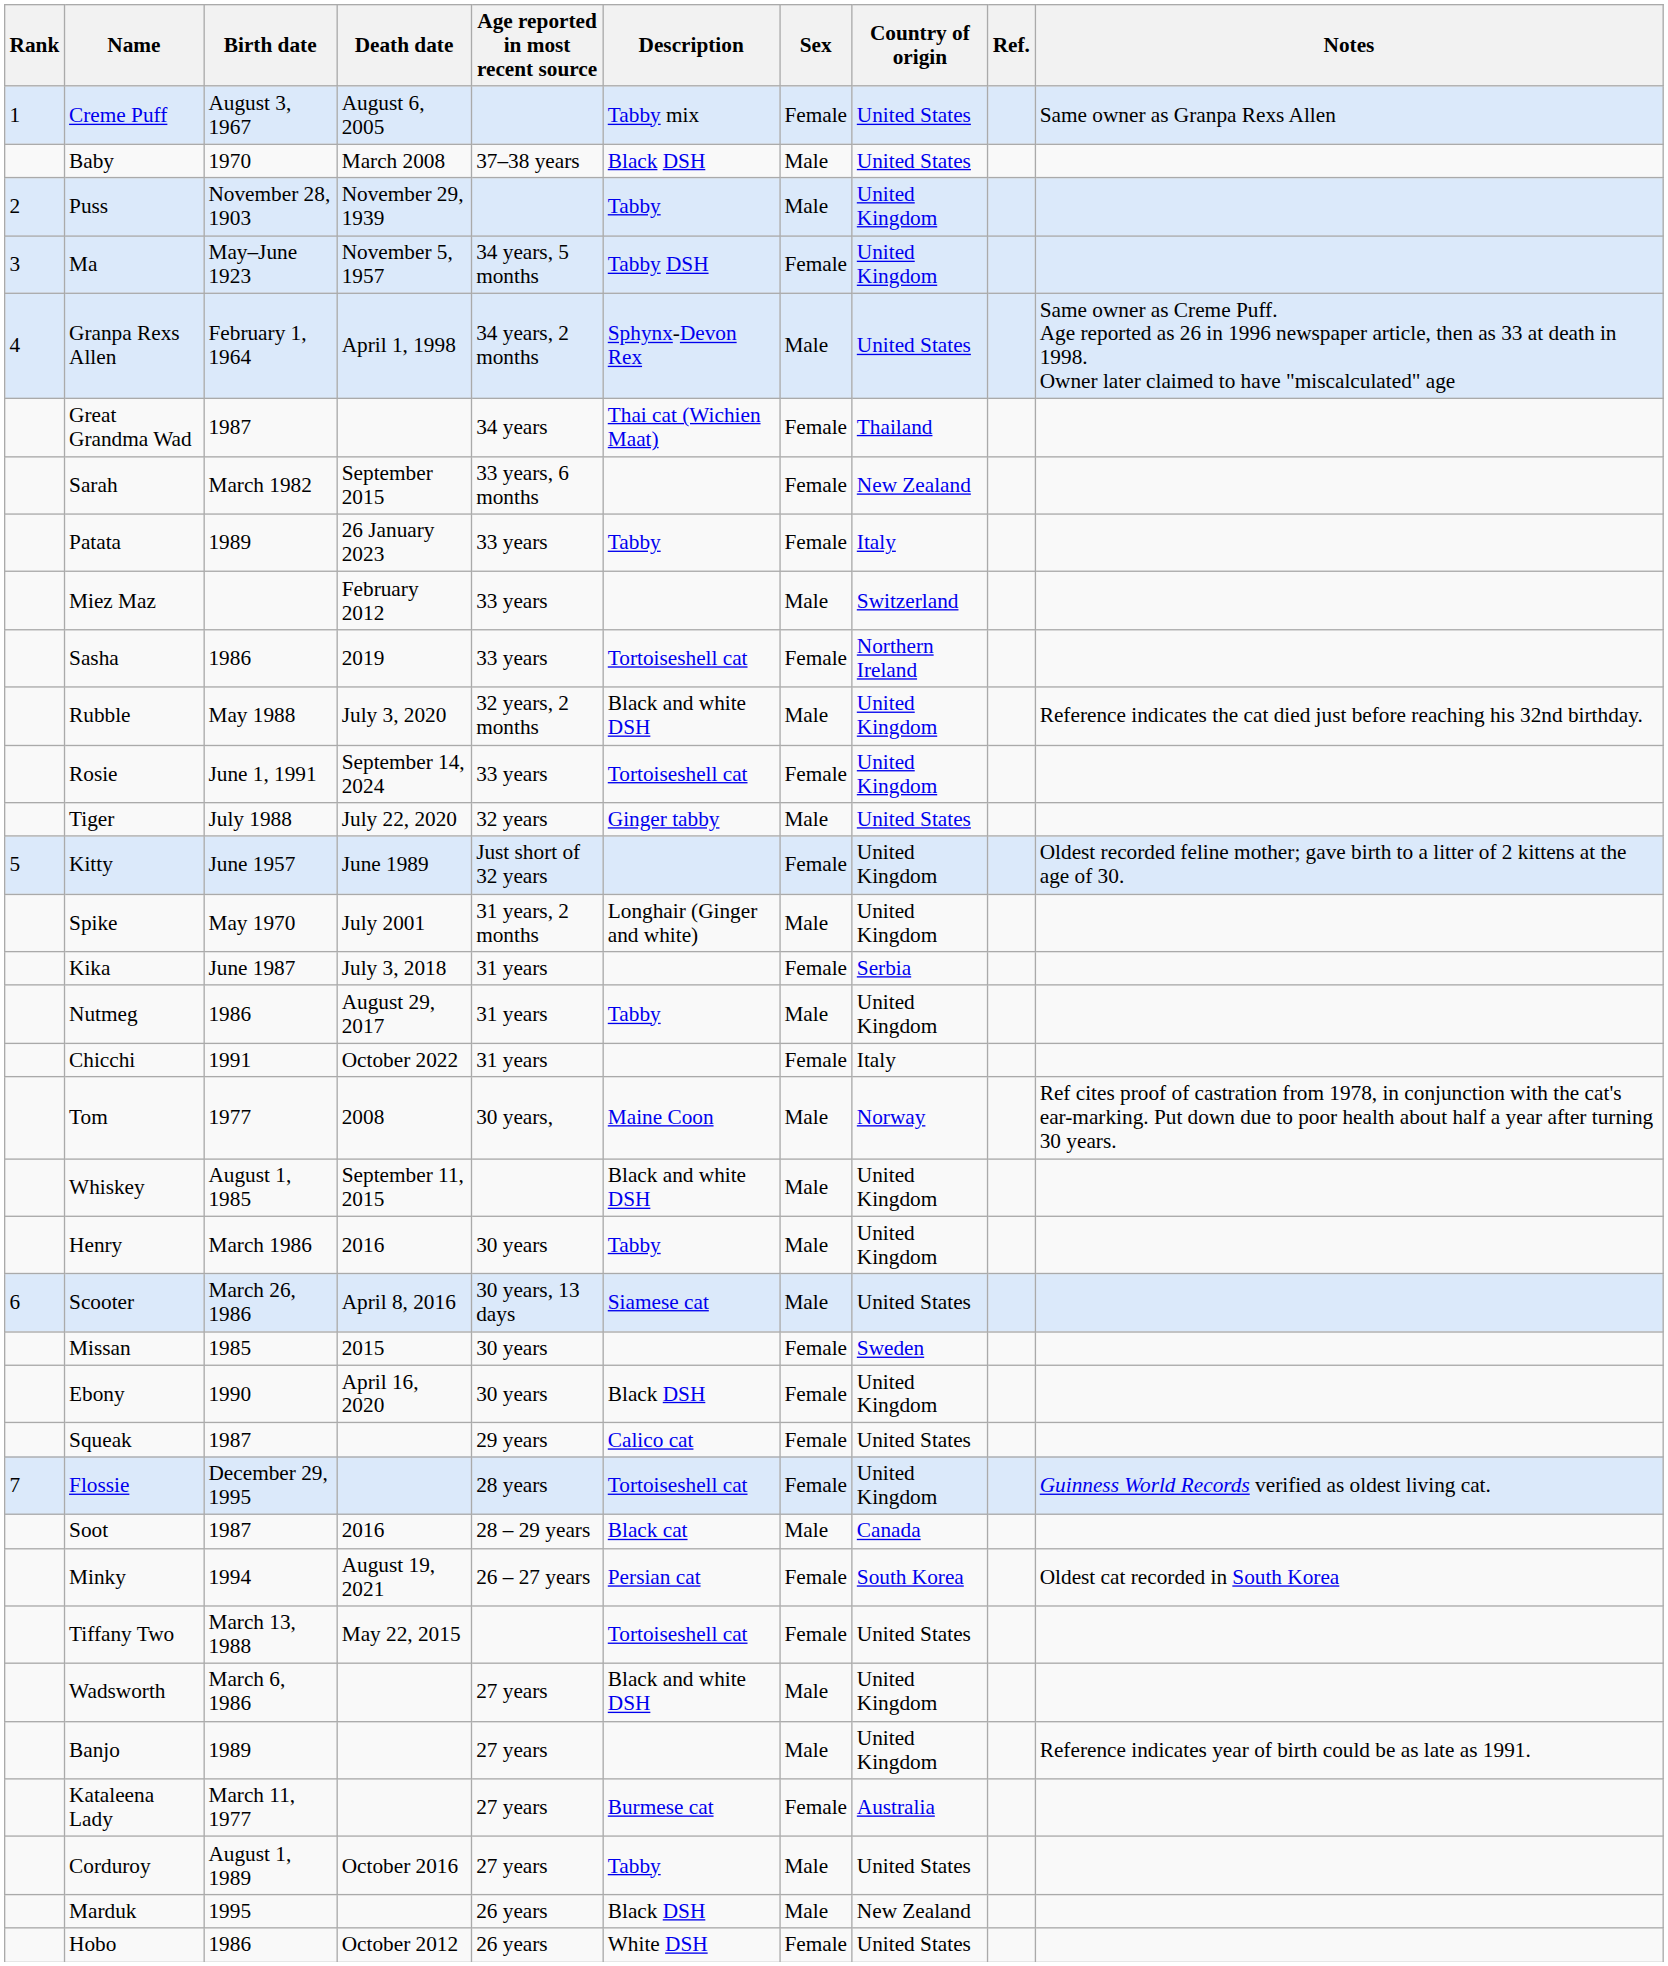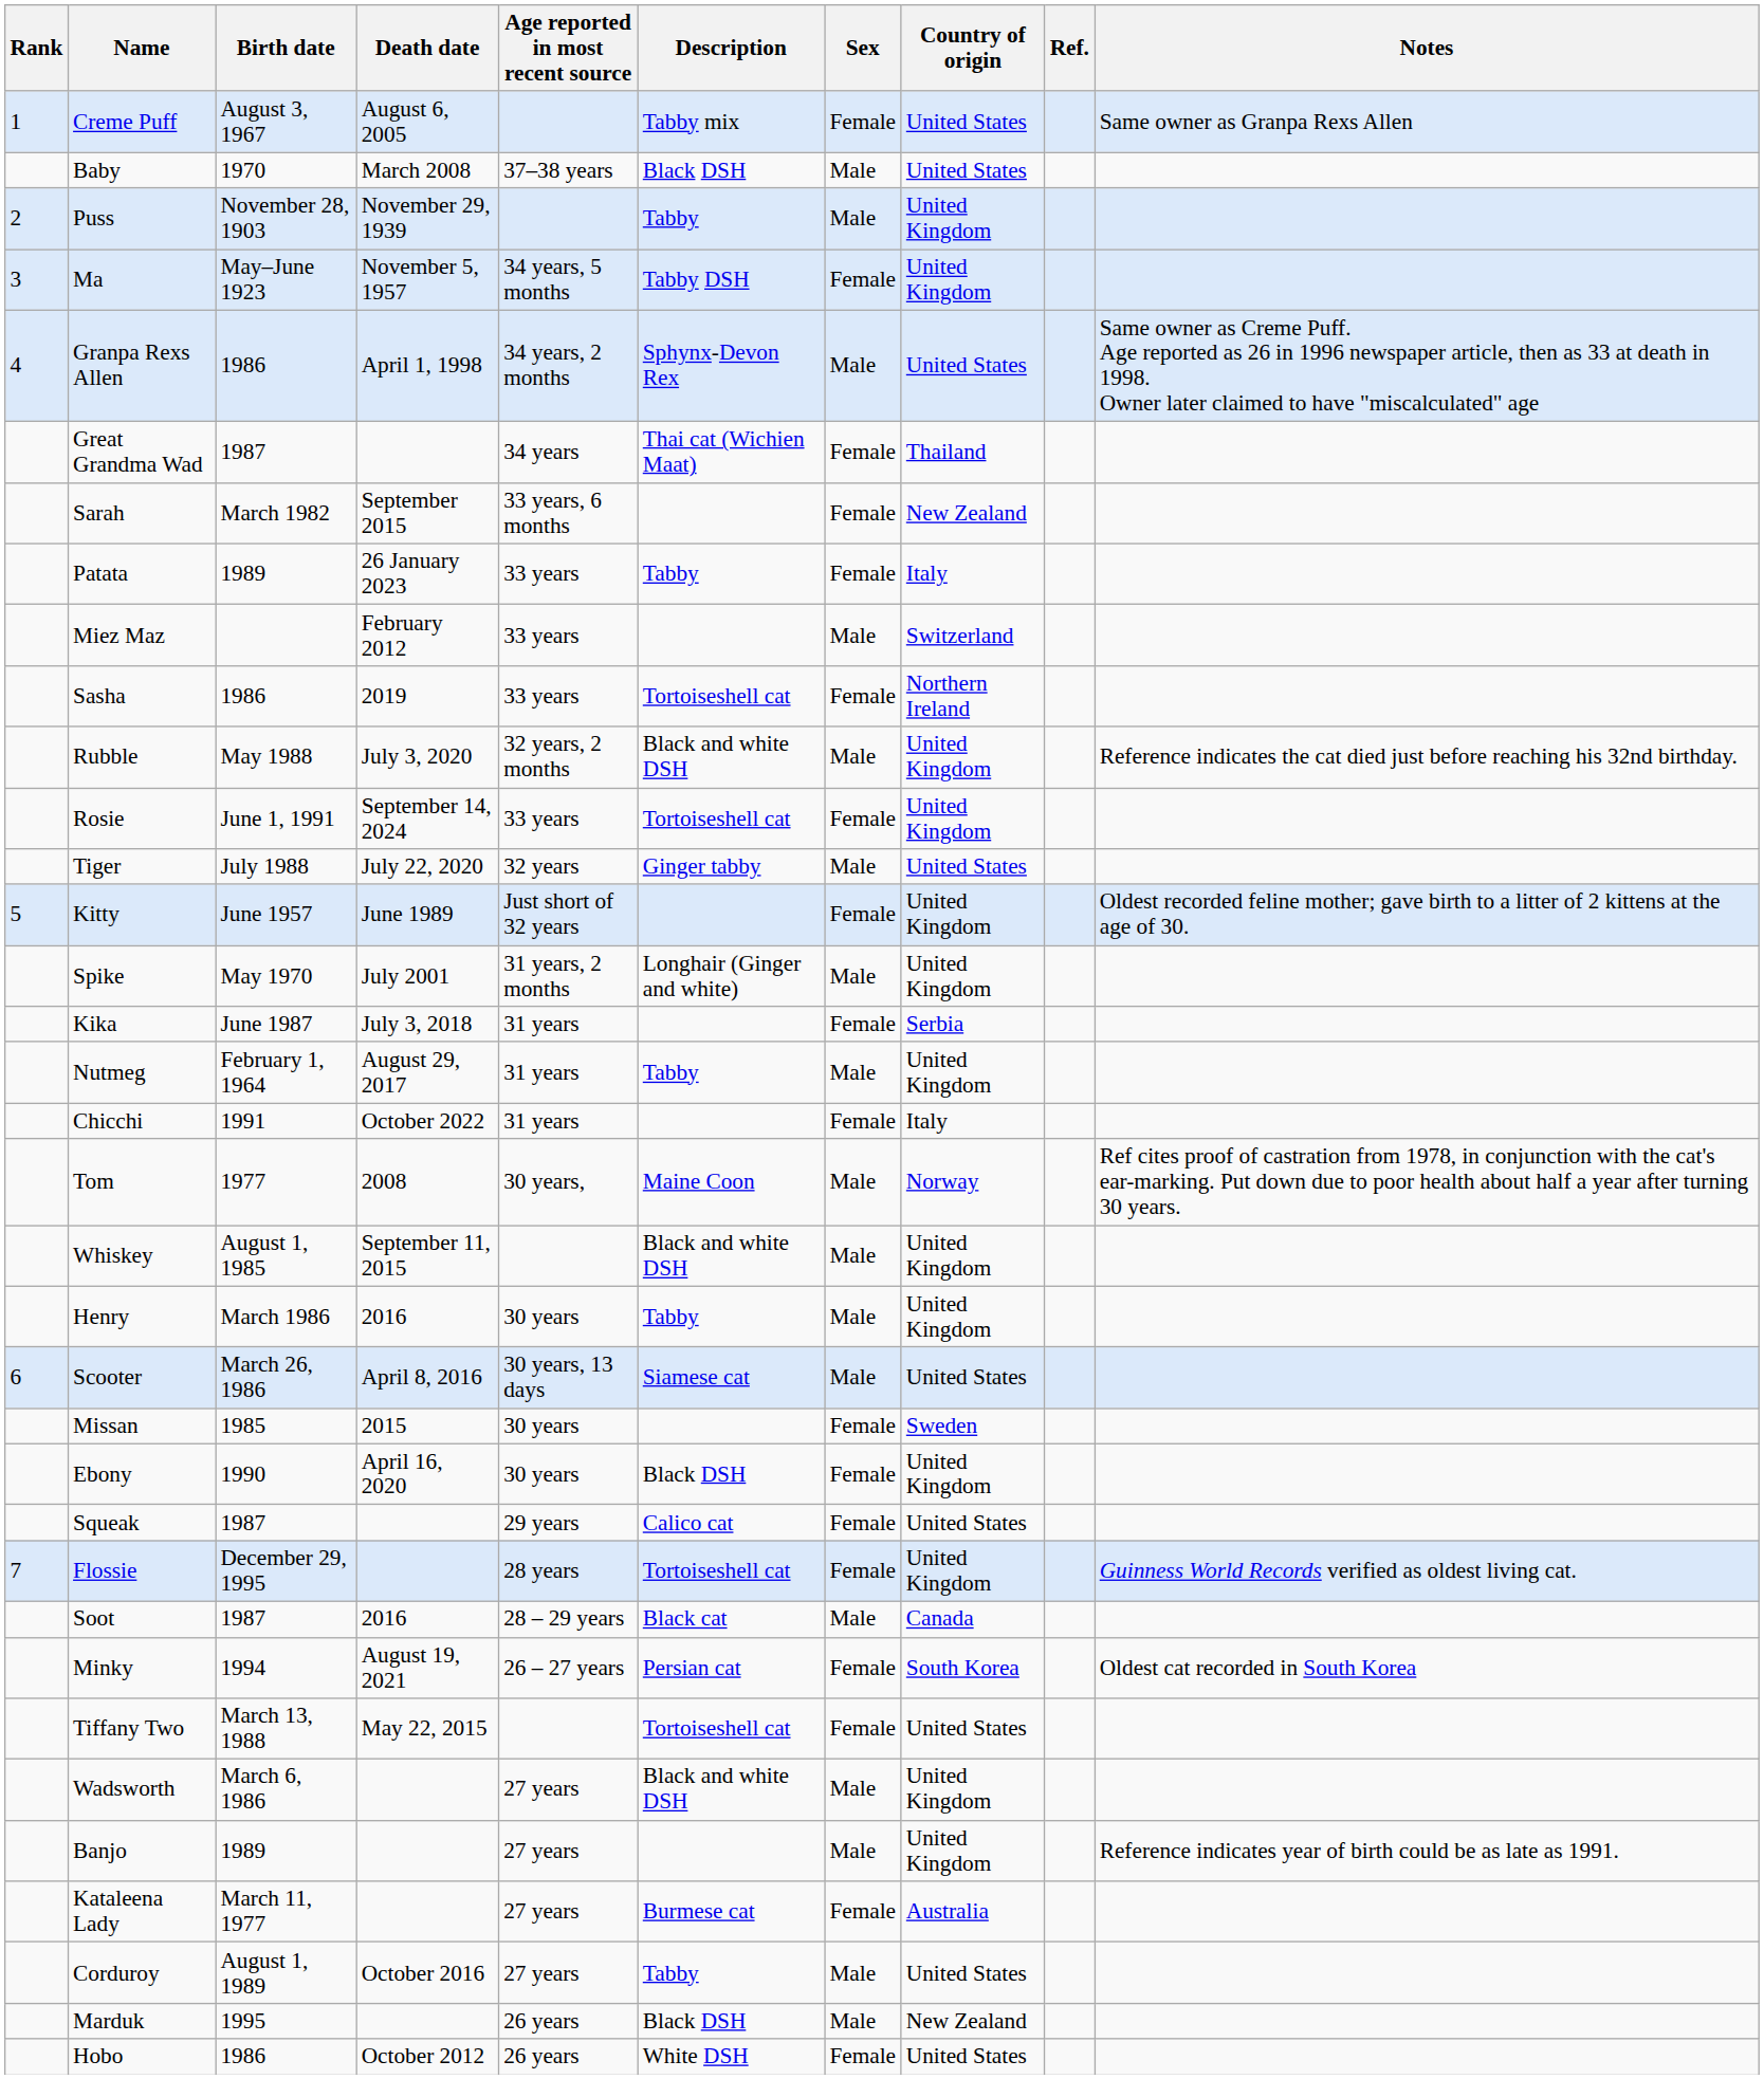Granpa Rexs Allen | Birth date: February 1, 1964 -> 1986
Nutmeg | Birth date: 1986 -> February 1, 1964
